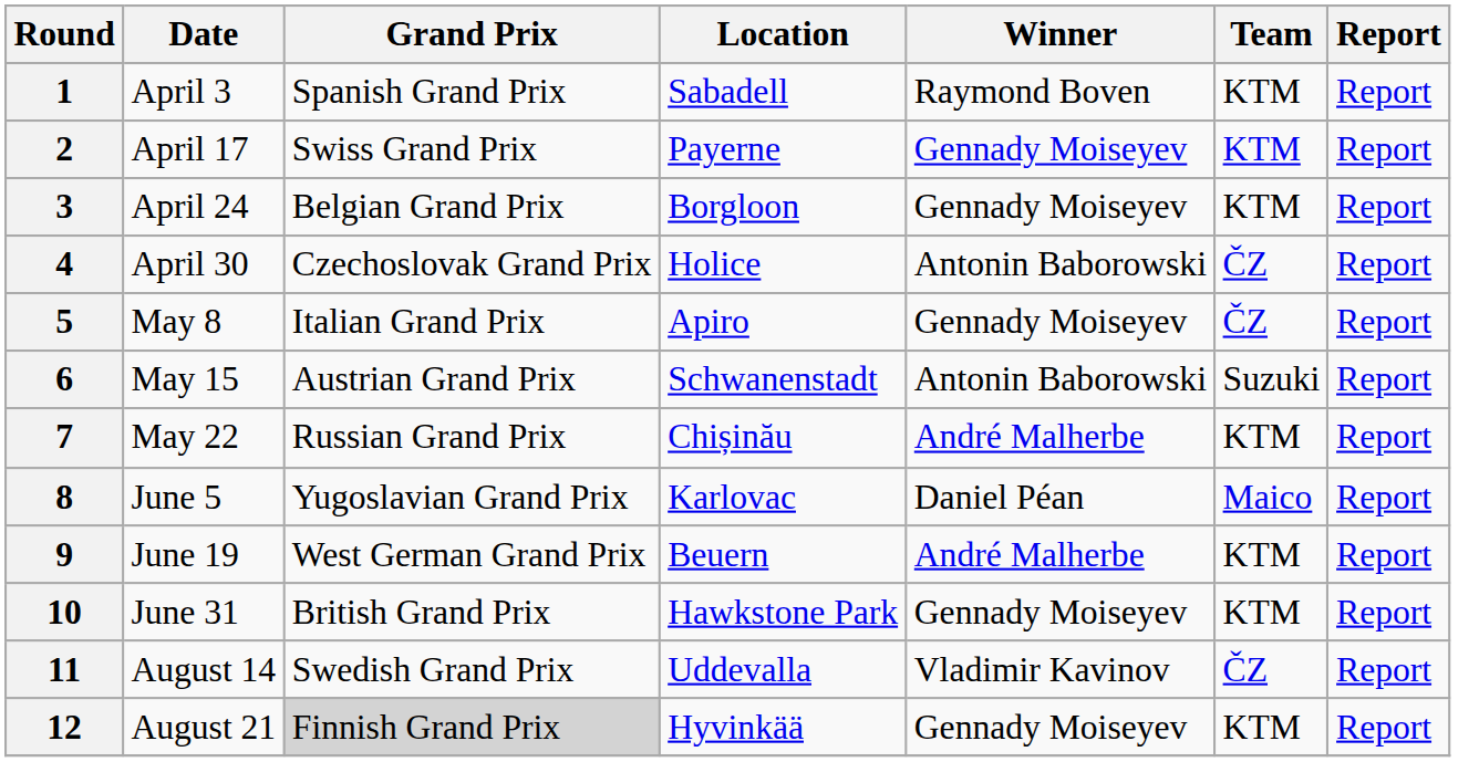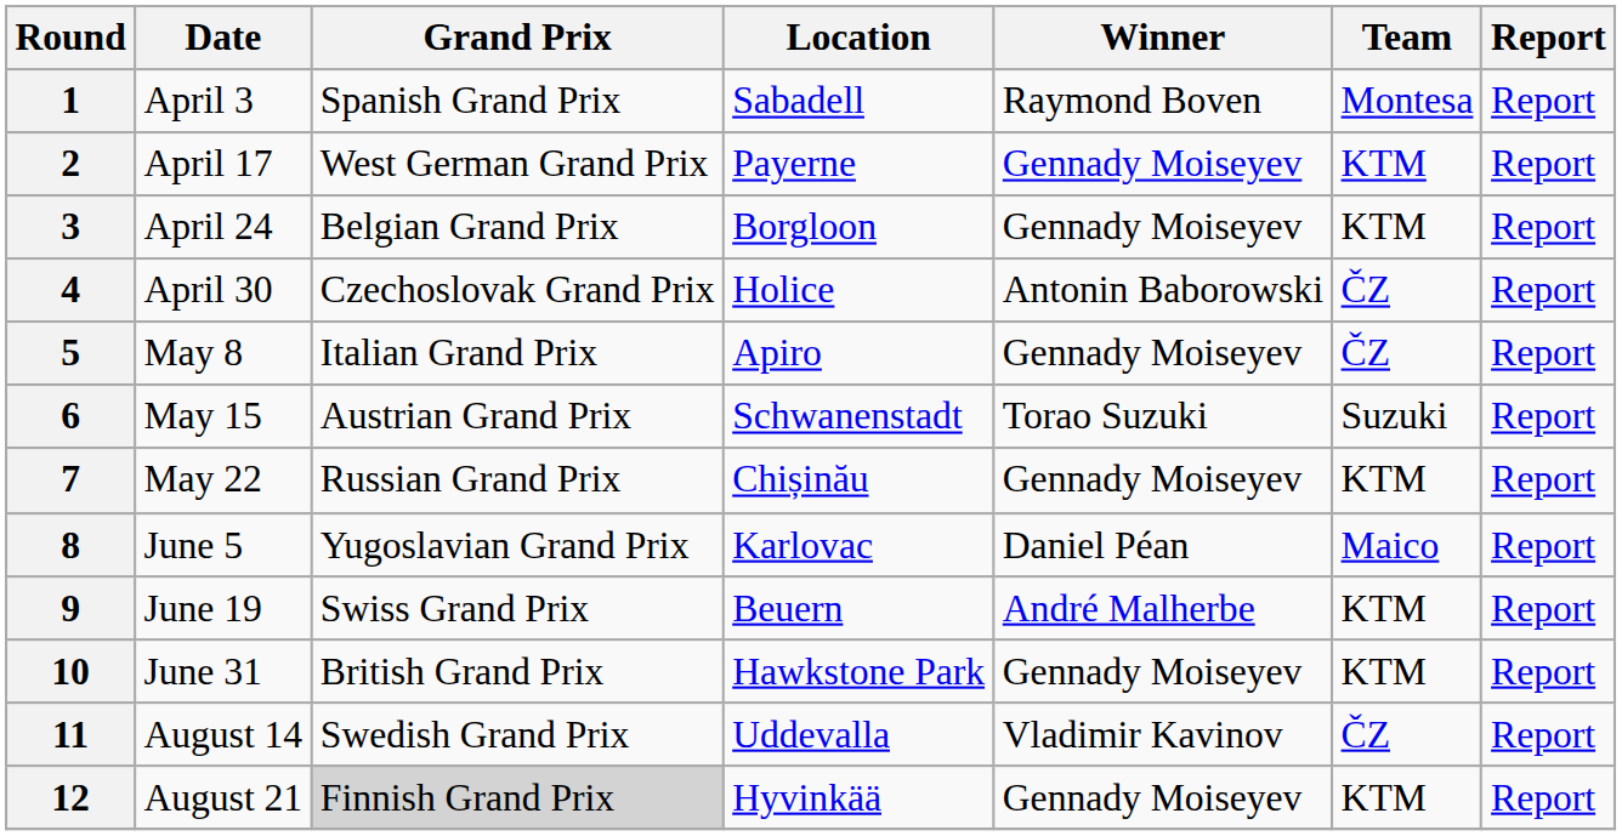1 | Team: KTM -> Montesa
2 | Grand Prix: Swiss Grand Prix -> West German Grand Prix
6 | Winner: Antonin Baborowski -> Torao Suzuki
7 | Winner: André Malherbe -> Gennady Moiseyev
9 | Grand Prix: West German Grand Prix -> Swiss Grand Prix
